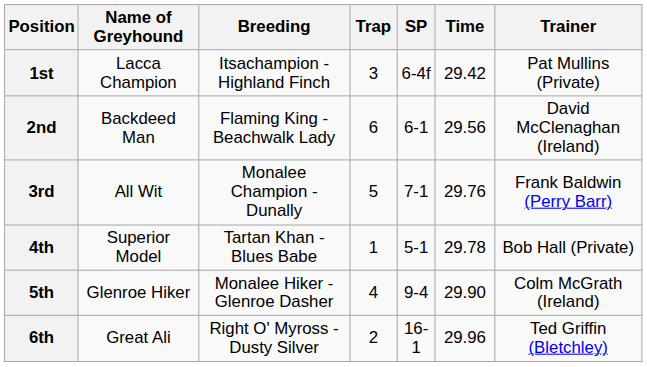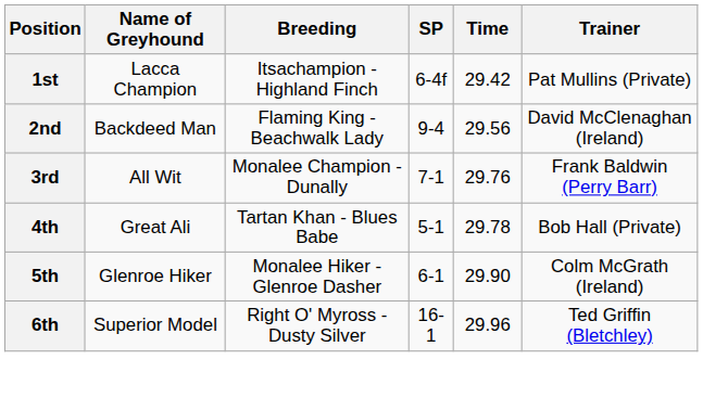- column: Trap | 3 | 6 | 5 | 1 | 4 | 2
2nd | SP: 6-1 -> 9-4
4th | Name of Greyhound: Superior Model -> Great Ali
5th | SP: 9-4 -> 6-1
6th | Name of Greyhound: Great Ali -> Superior Model
